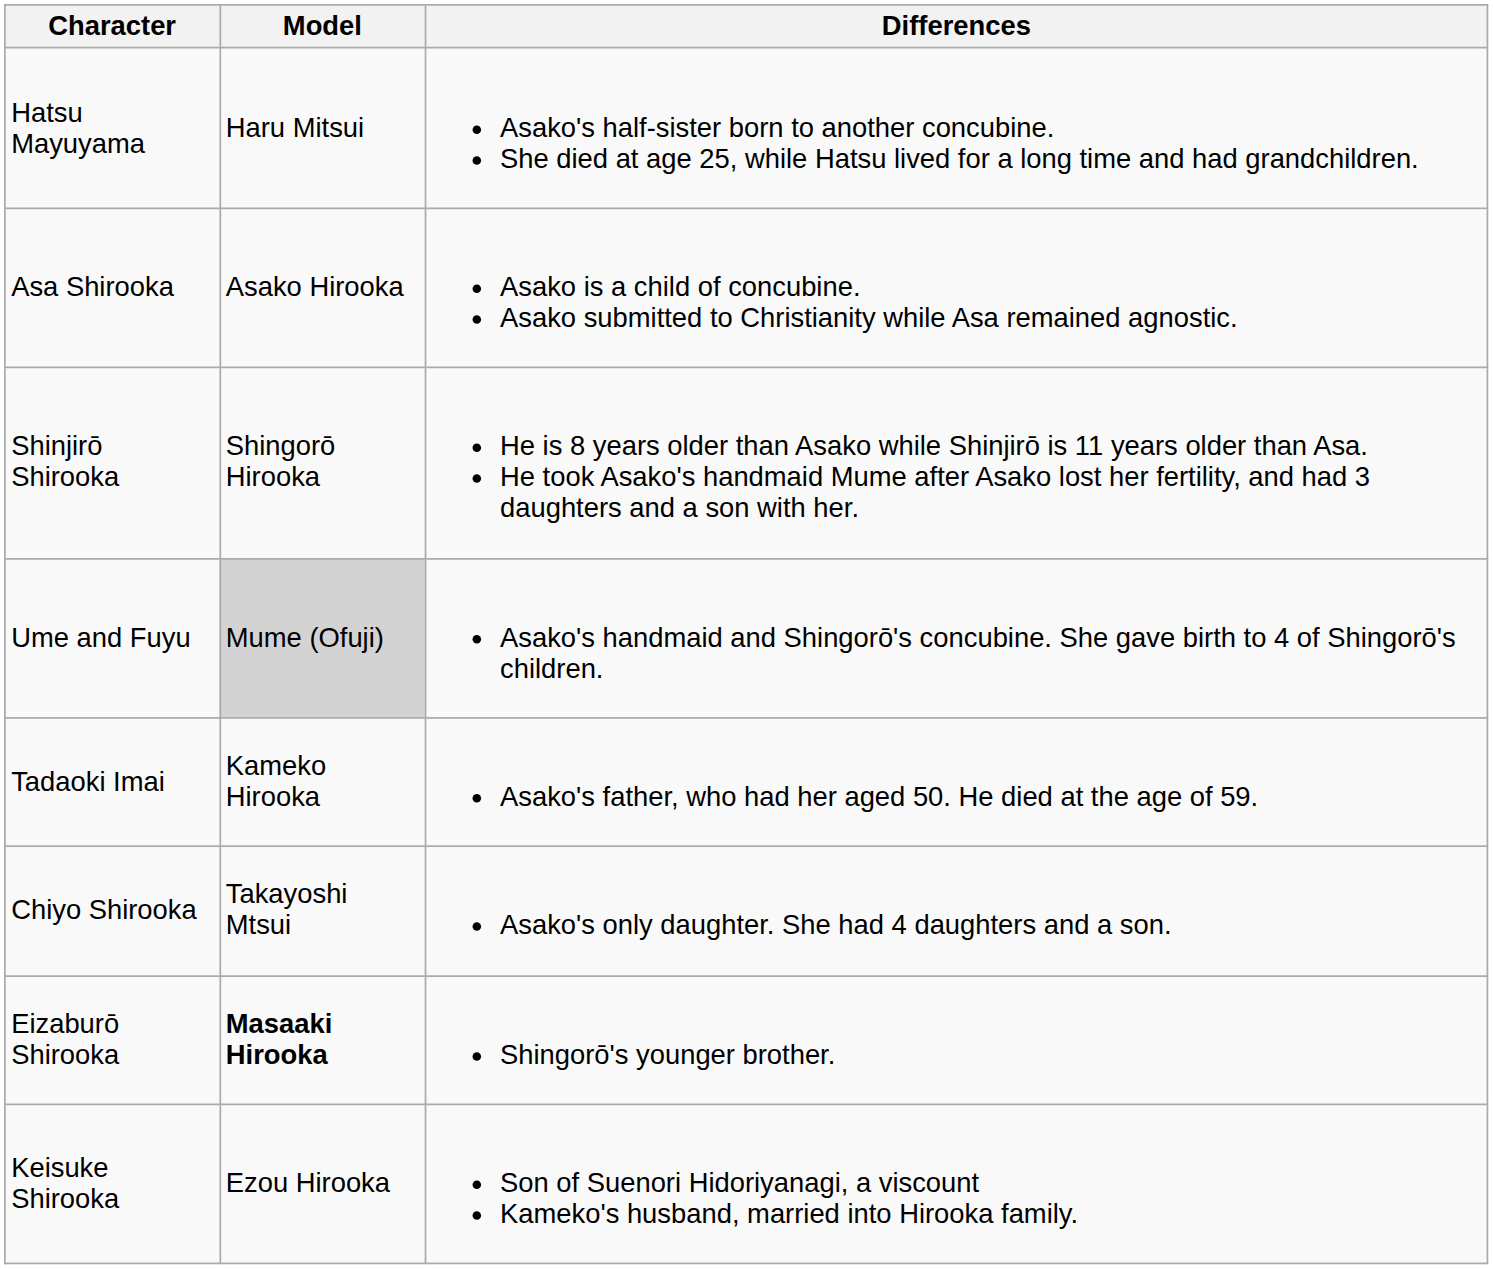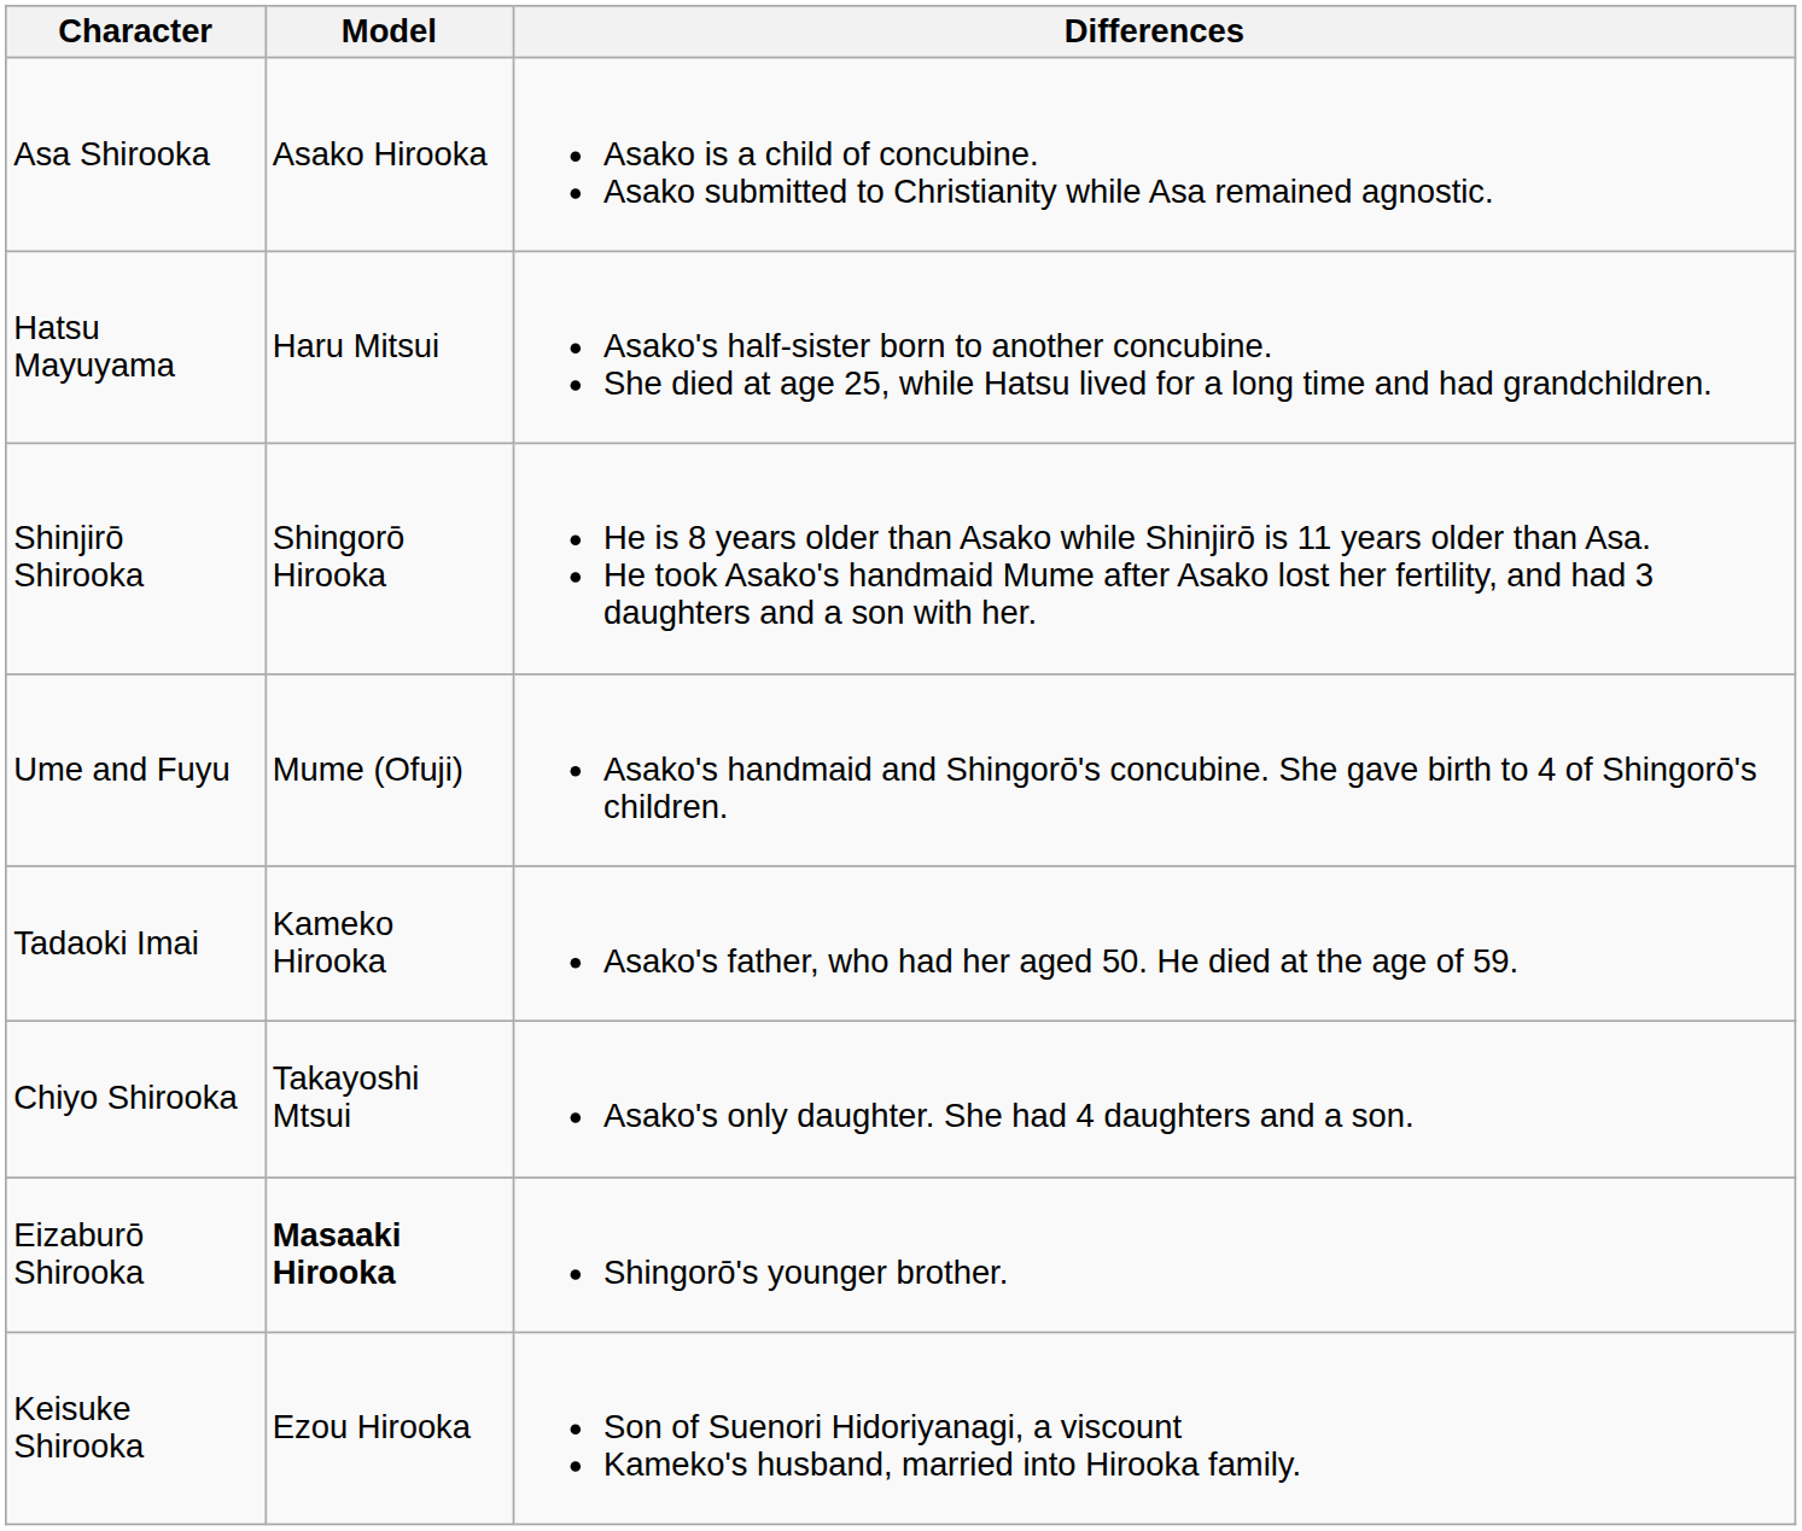rows swapped: Asa Shirooka <-> Hatsu Mayuyama
Ume and Fuyu | Model: lightgrey background -> no background
